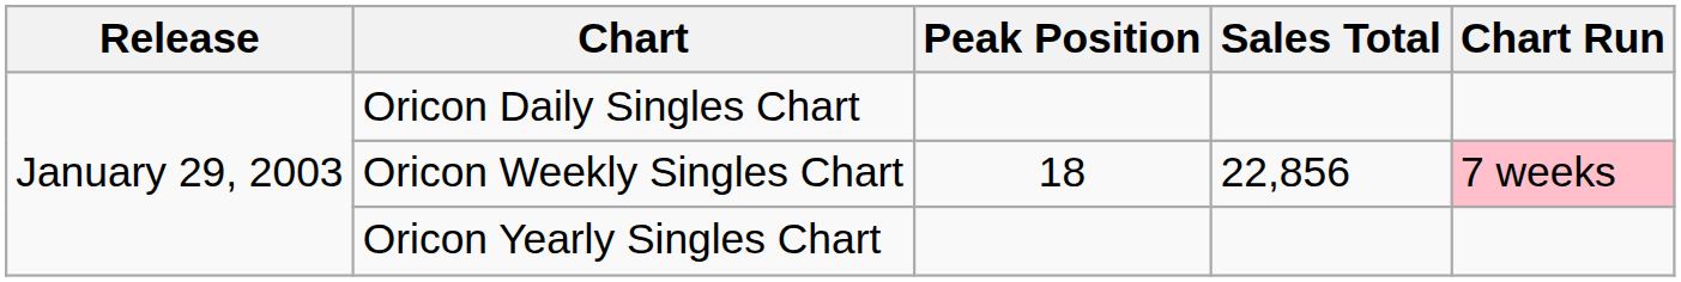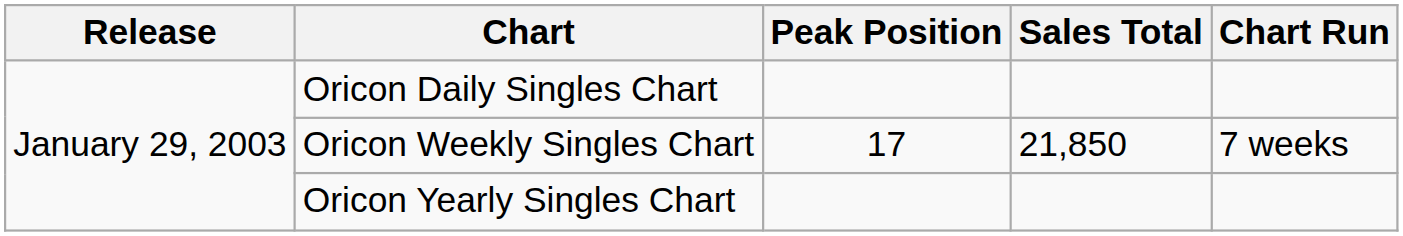Oricon Weekly Singles Chart | Peak Position: 18 -> 17
Oricon Weekly Singles Chart | Sales Total: 22,856 -> 21,850
Oricon Weekly Singles Chart | Chart Run: pink background -> no background
